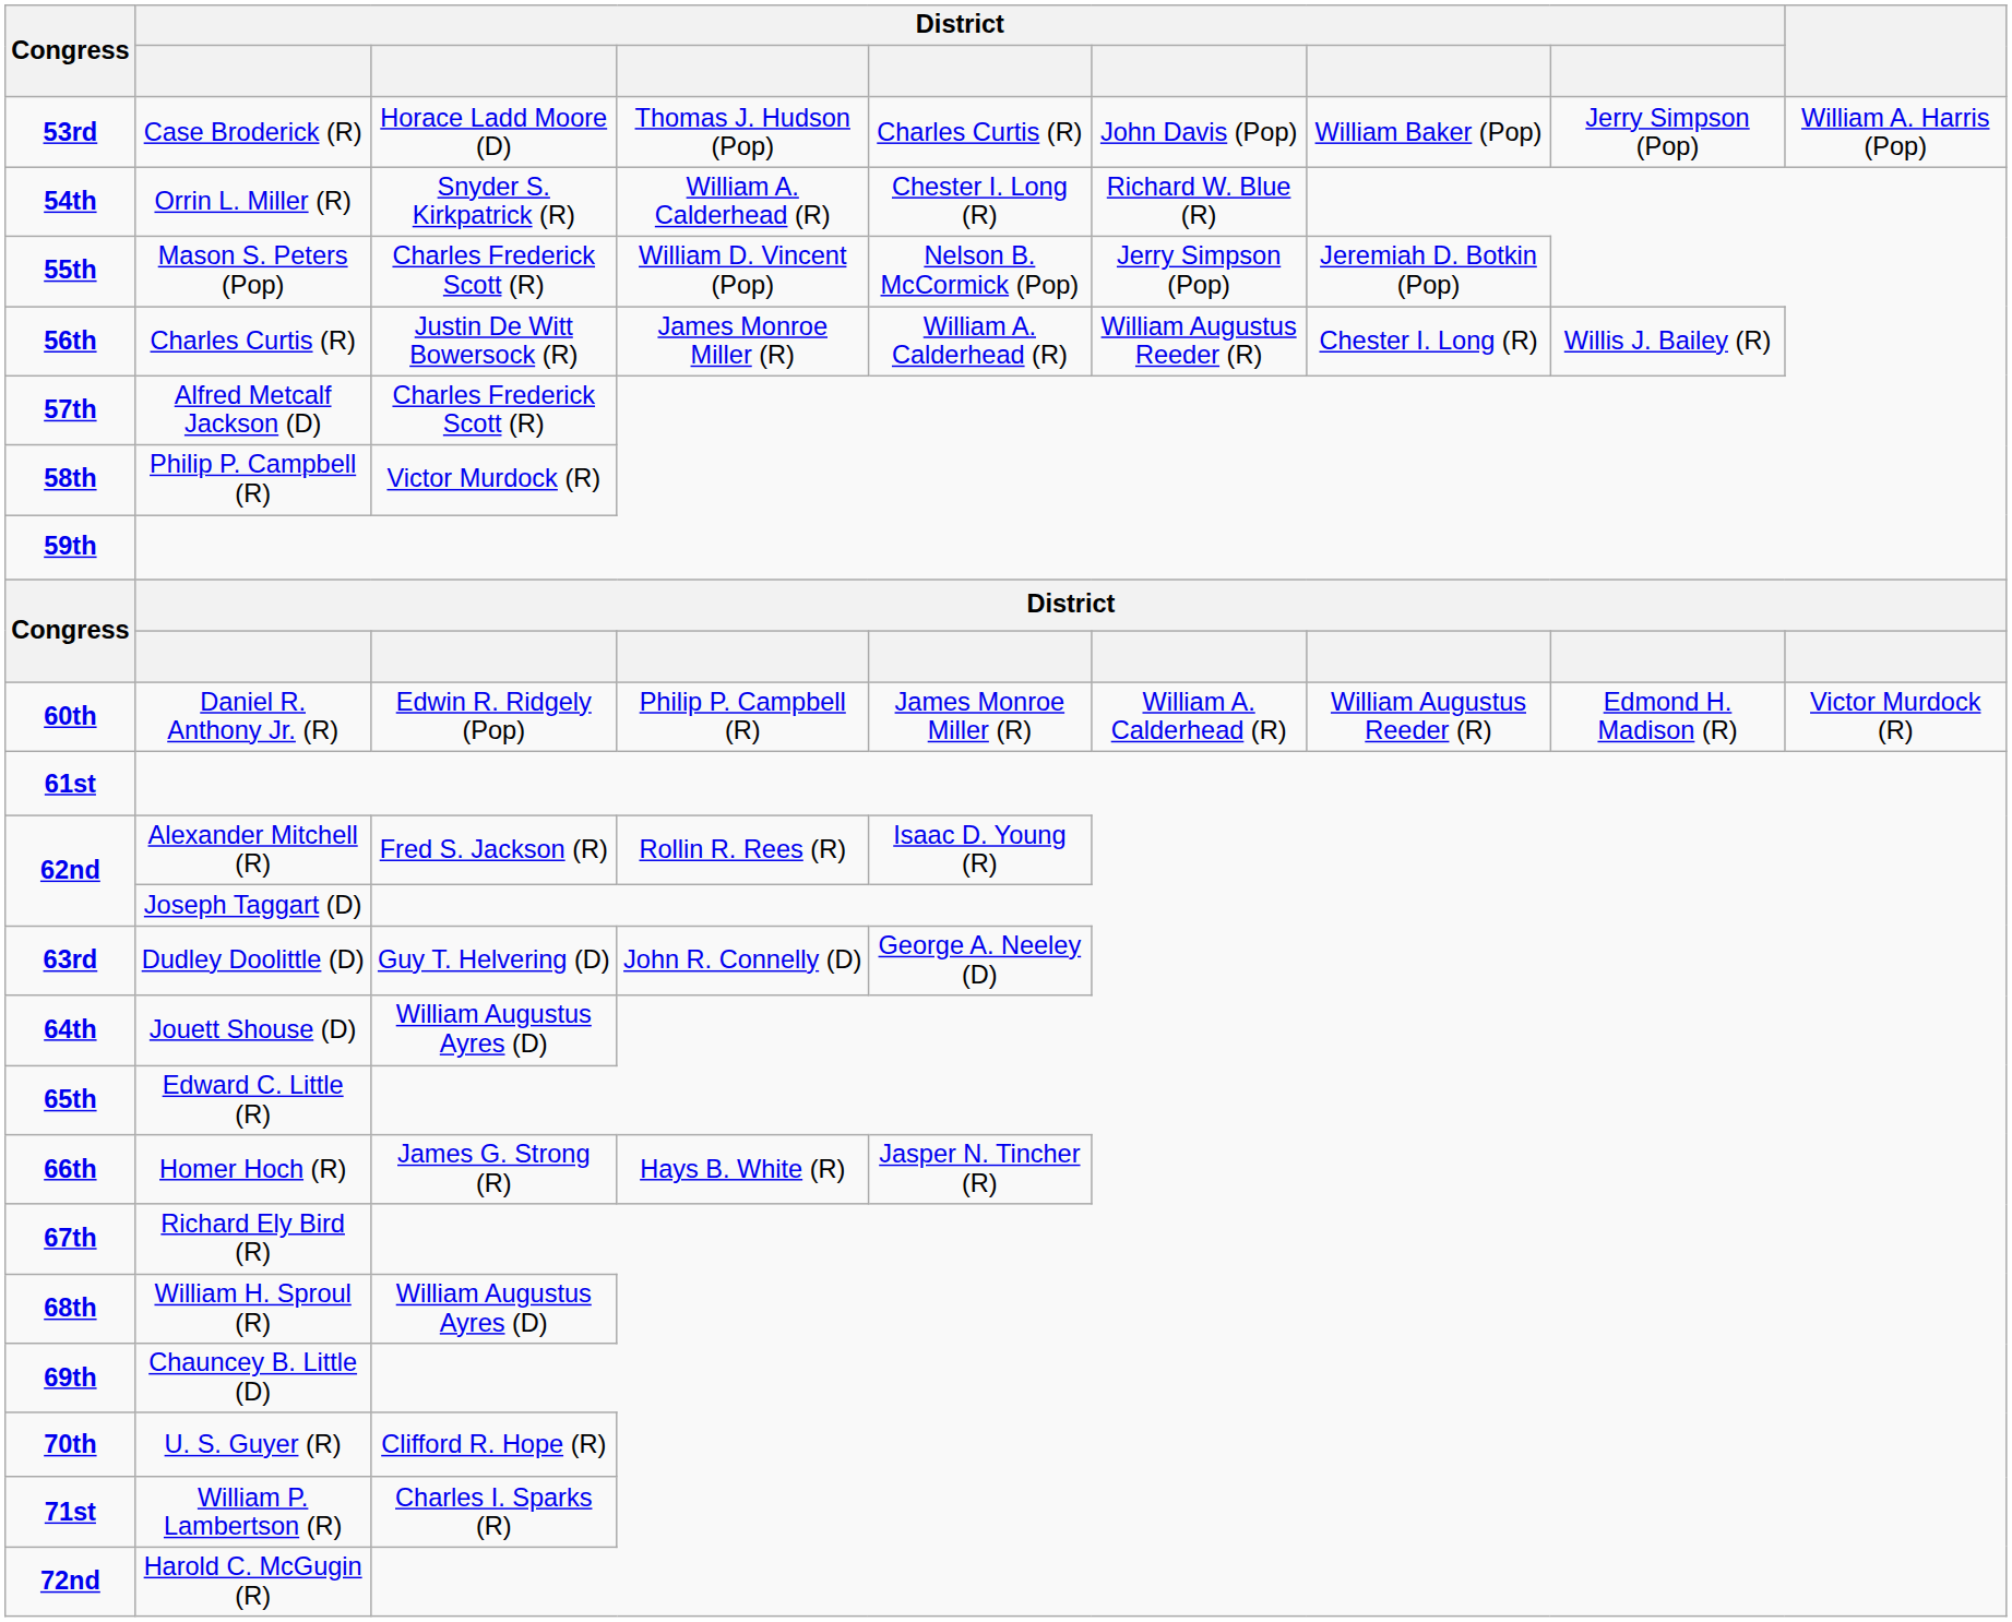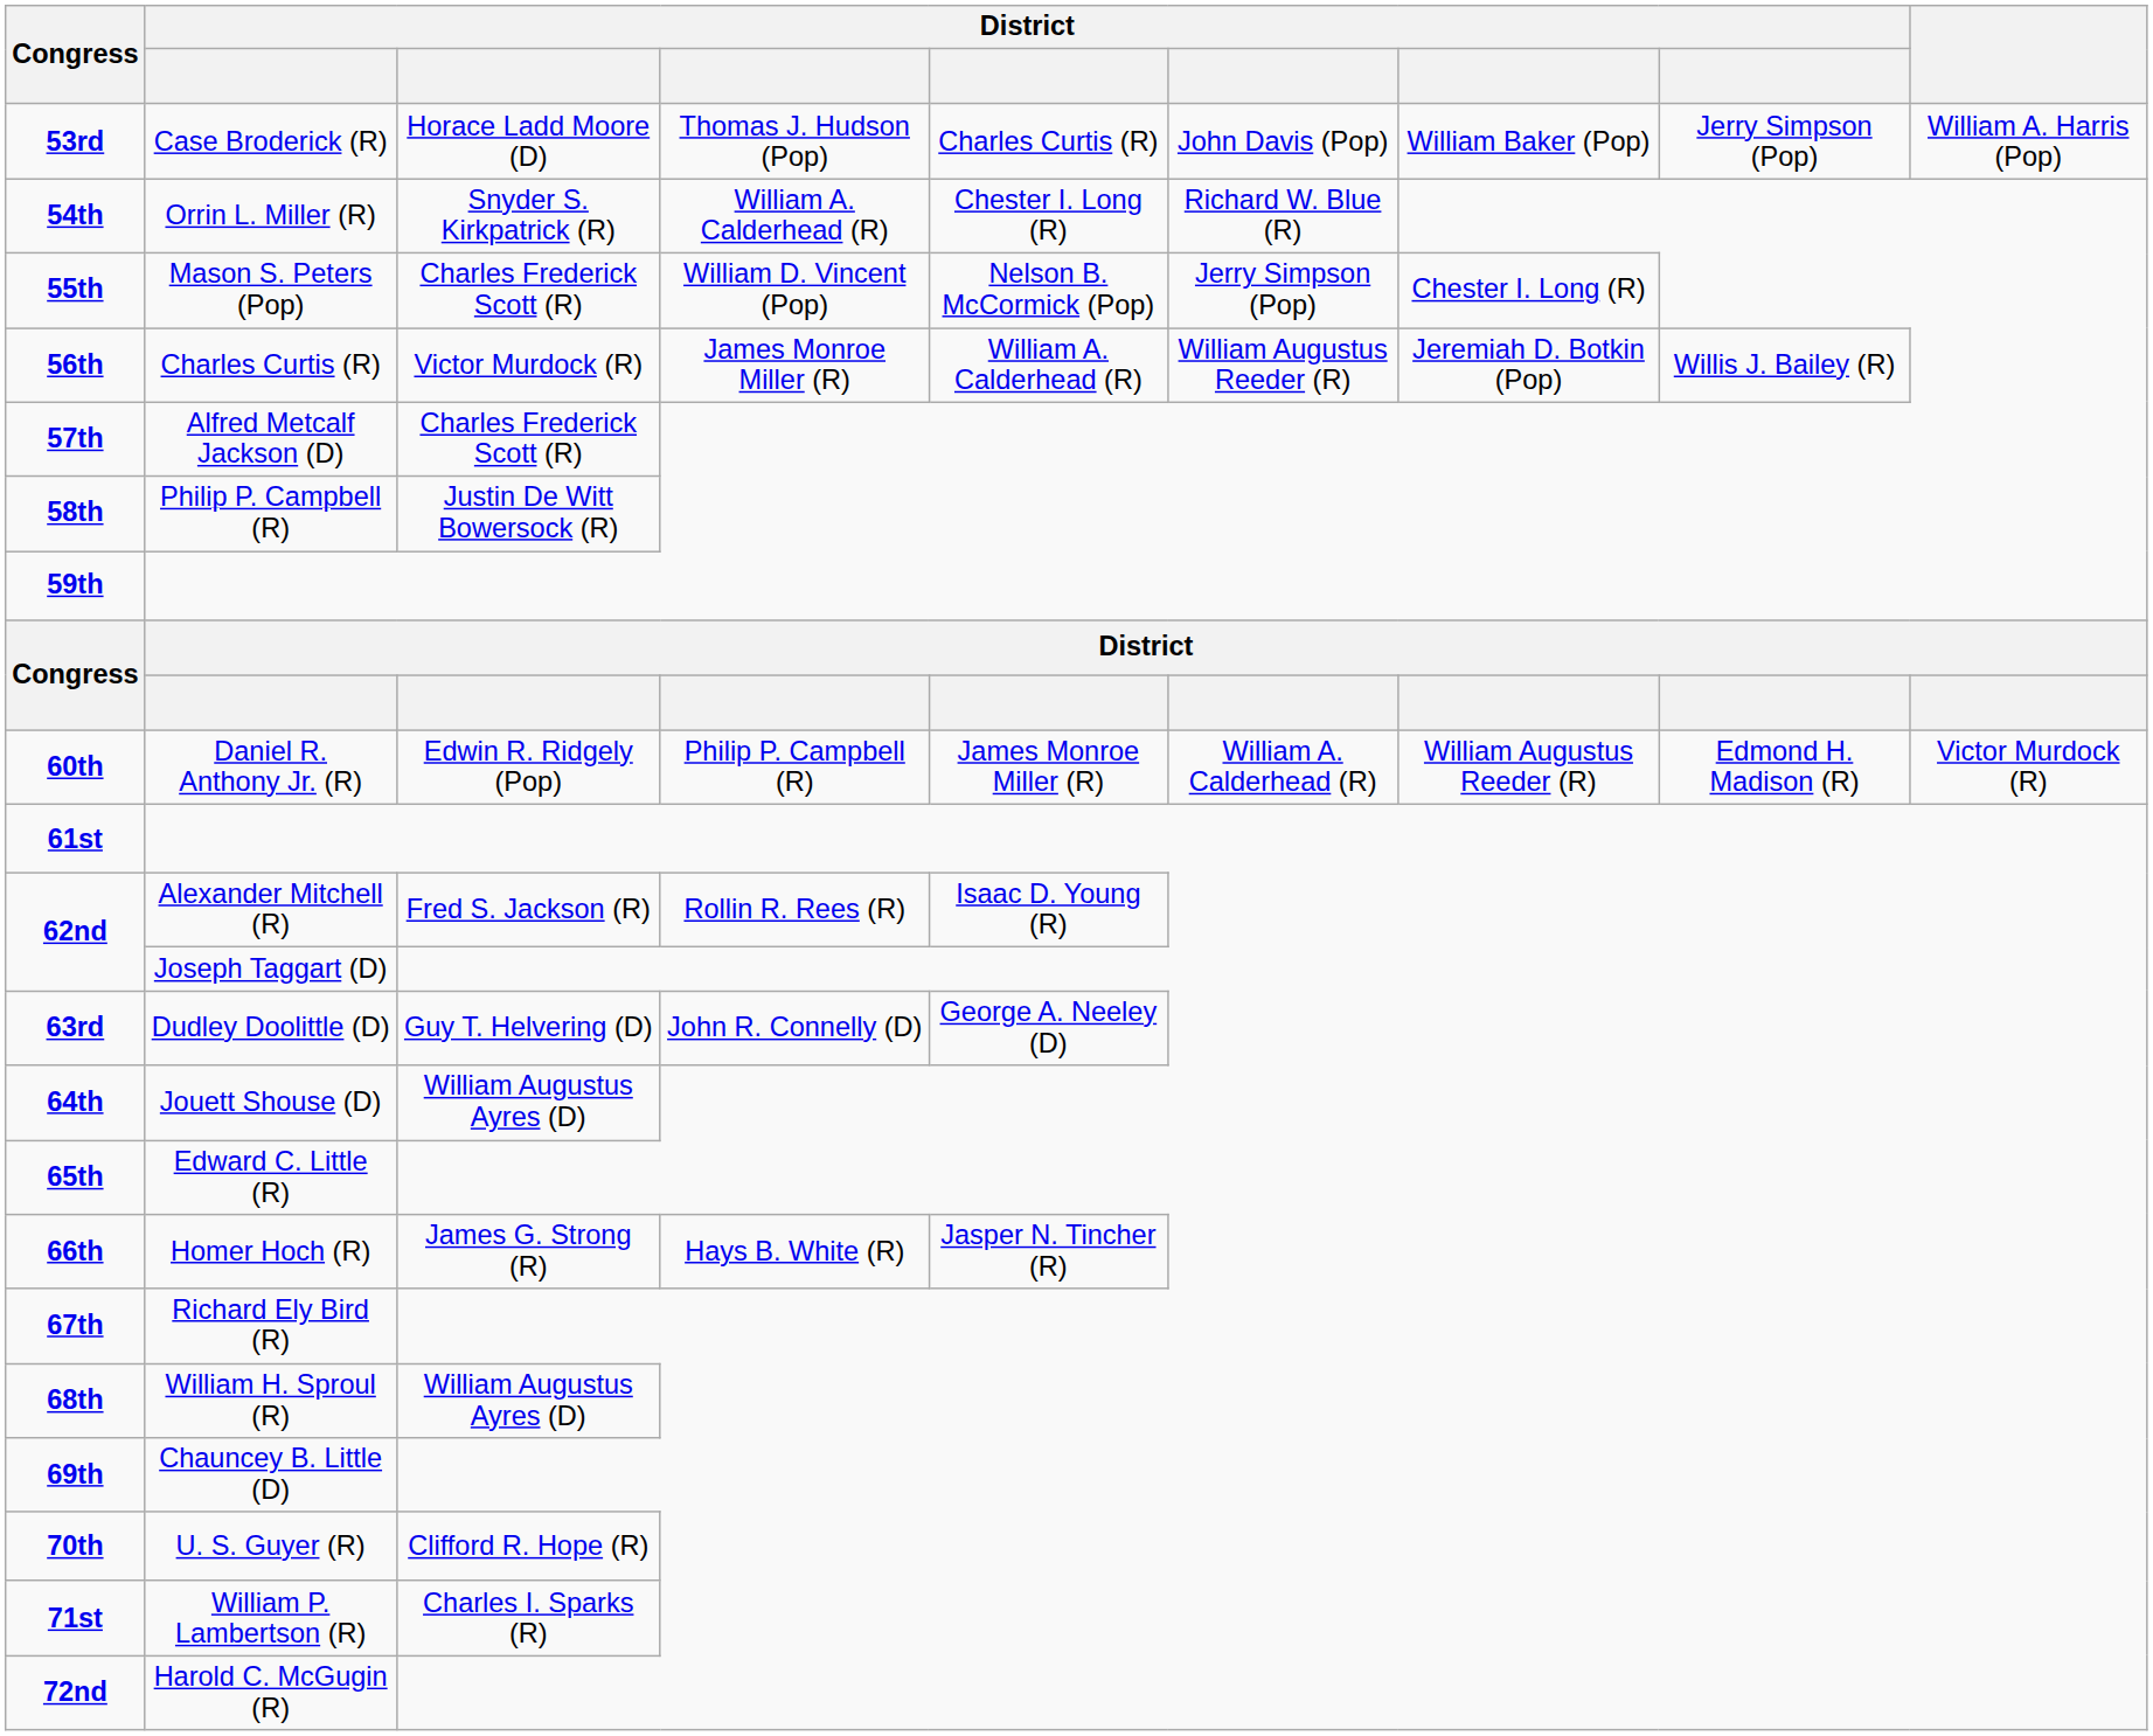55th | column 7: Jeremiah D. Botkin (Pop) -> Chester I. Long (R)
56th | column 3: Justin De Witt Bowersock (R) -> Victor Murdock (R)
56th | column 7: Chester I. Long (R) -> Jeremiah D. Botkin (Pop)
58th | column 3: Victor Murdock (R) -> Justin De Witt Bowersock (R)
